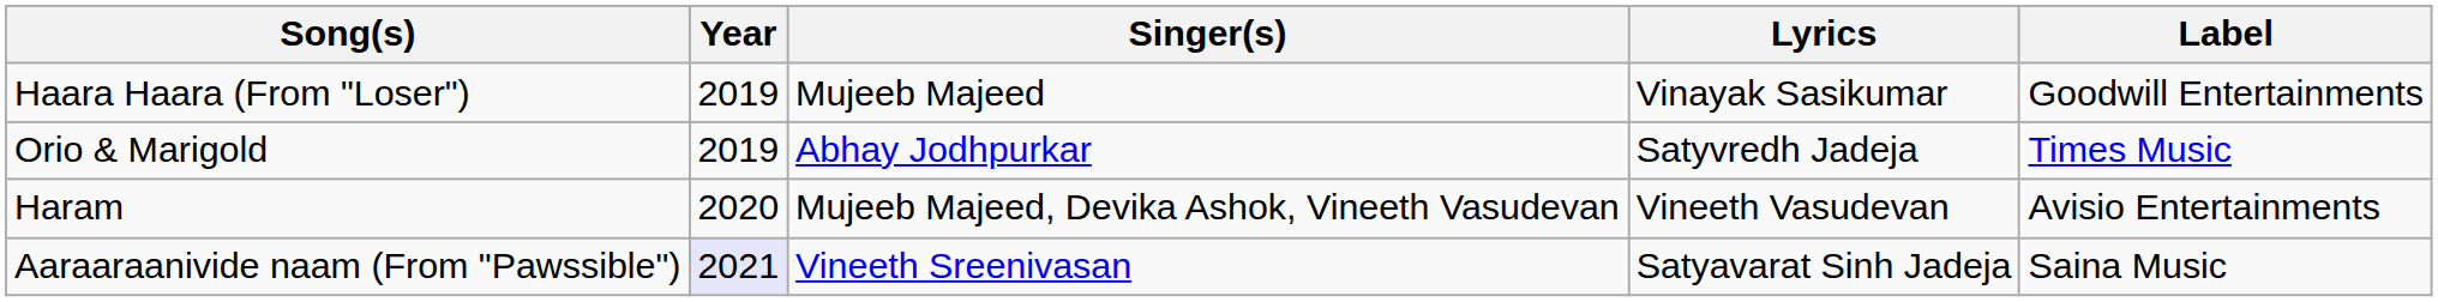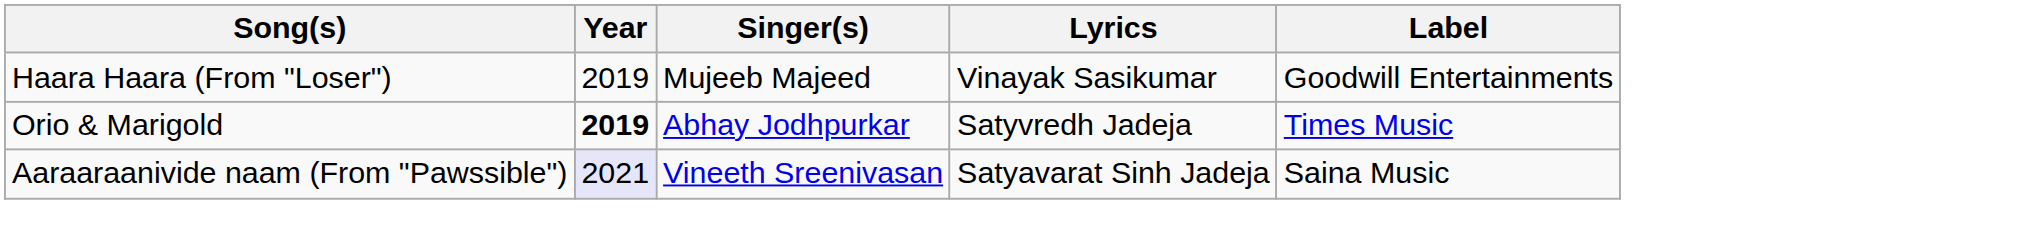Orio & Marigold | Year: normal -> bold
- row: Haram | 2020 | Mujeeb Majeed, Devika Ashok, Vineeth Vasudevan | Vineeth Vasudevan | Avisio Entertainments
